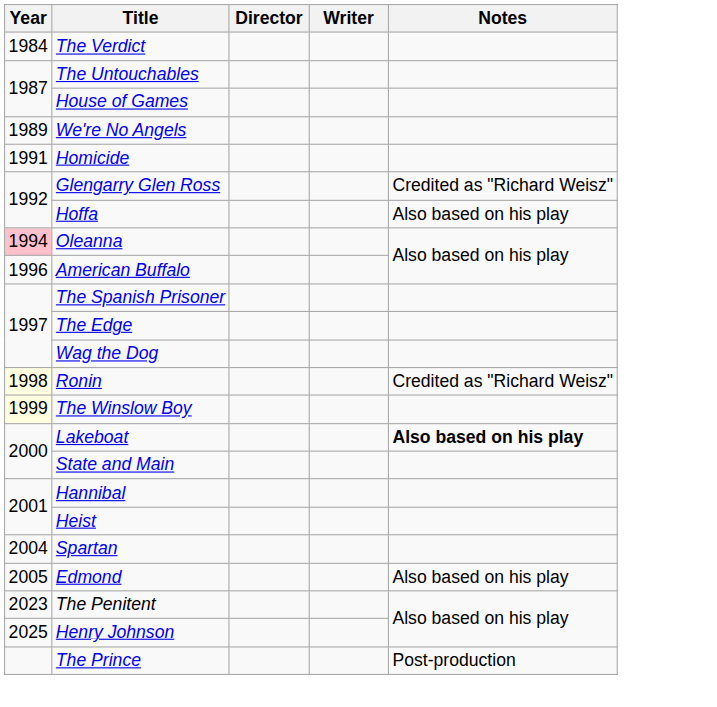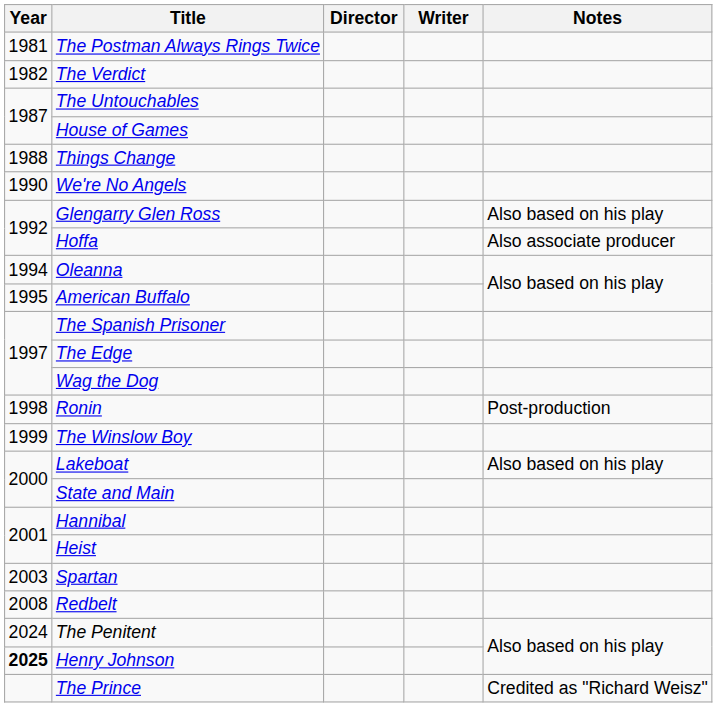+ row: 1981 | The Postman Always Rings Twice
The Verdict | Year: 1984 -> 1982
+ row: 1988 | Things Change
We're No Angels | Year: 1989 -> 1990
- row: 1991 | Homicide
Glengarry Glen Ross | Notes: Credited as "Richard Weisz" -> Also based on his play
Hoffa | Notes: Also based on his play -> Also associate producer
Oleanna | Year: pink background -> no background
American Buffalo | Year: 1996 -> 1995
Ronin | Year: lightyellow background -> no background
Ronin | Notes: Credited as "Richard Weisz" -> Post-production
The Winslow Boy | Year: lightyellow background -> no background
Lakeboat | Notes: bold -> normal
Spartan | Year: 2004 -> 2003
- row: 2005 | Edmond | Also based on his play
+ row: 2008 | Redbelt
The Penitent | Year: 2023 -> 2024
Henry Johnson | Year: normal -> bold
The Prince | Notes: Post-production -> Credited as "Richard Weisz"
